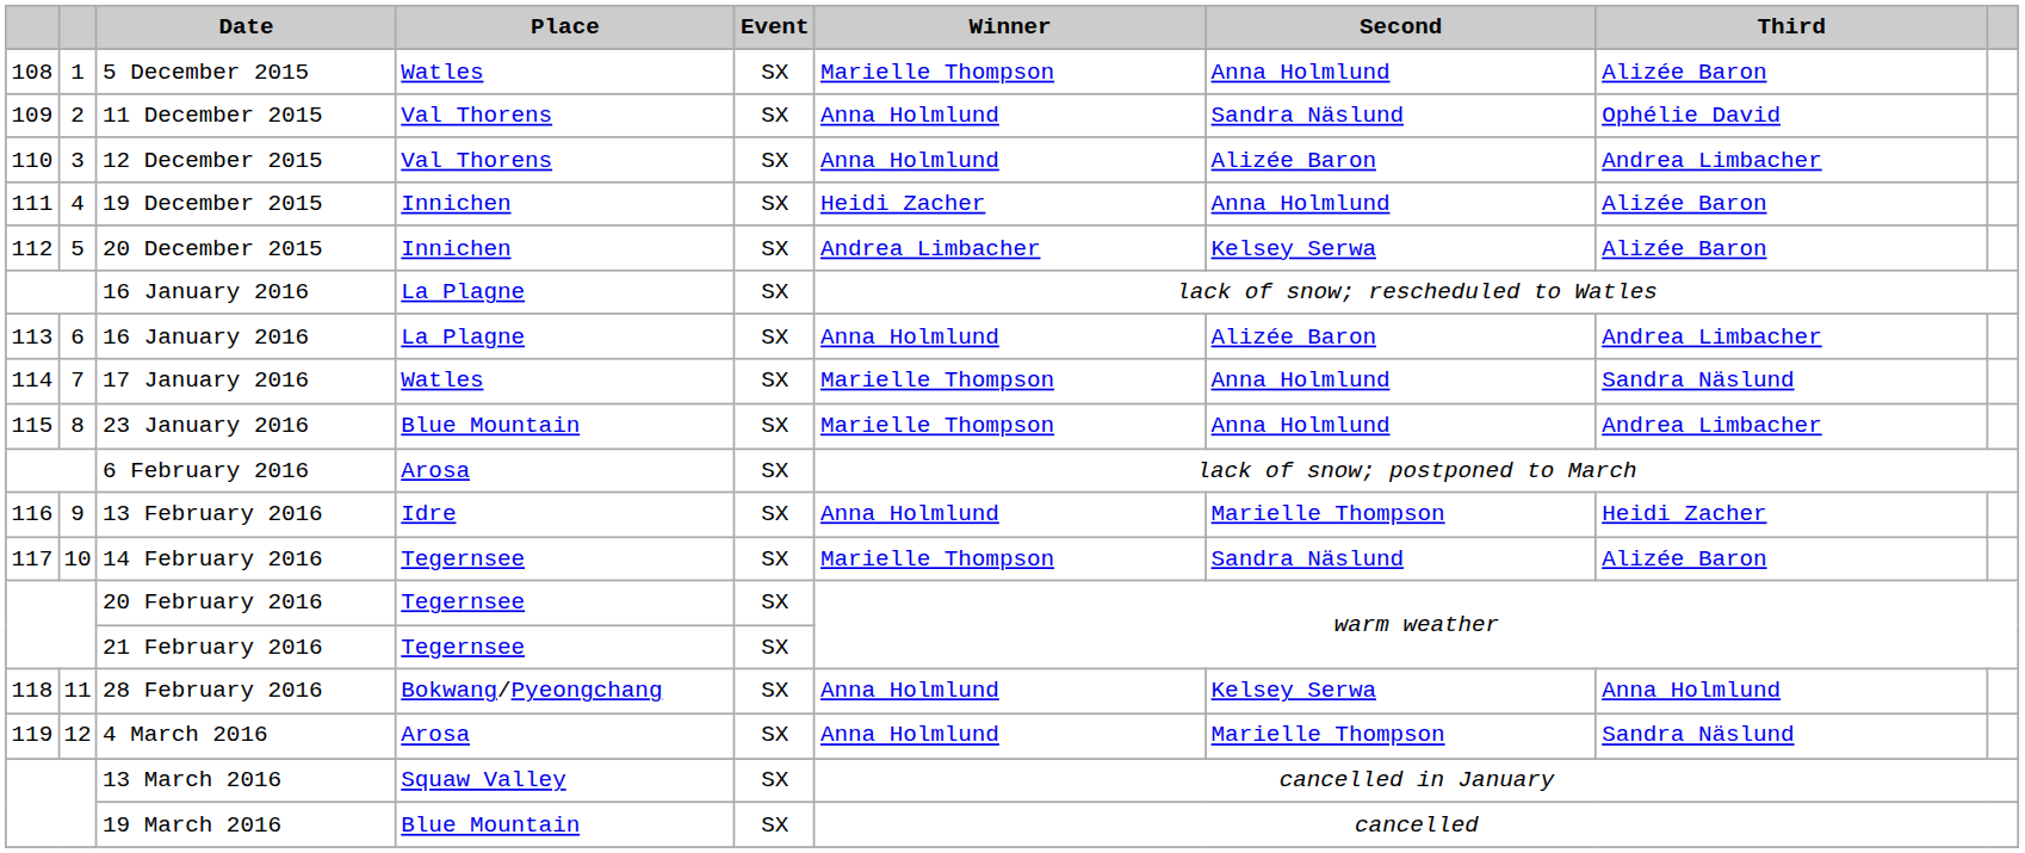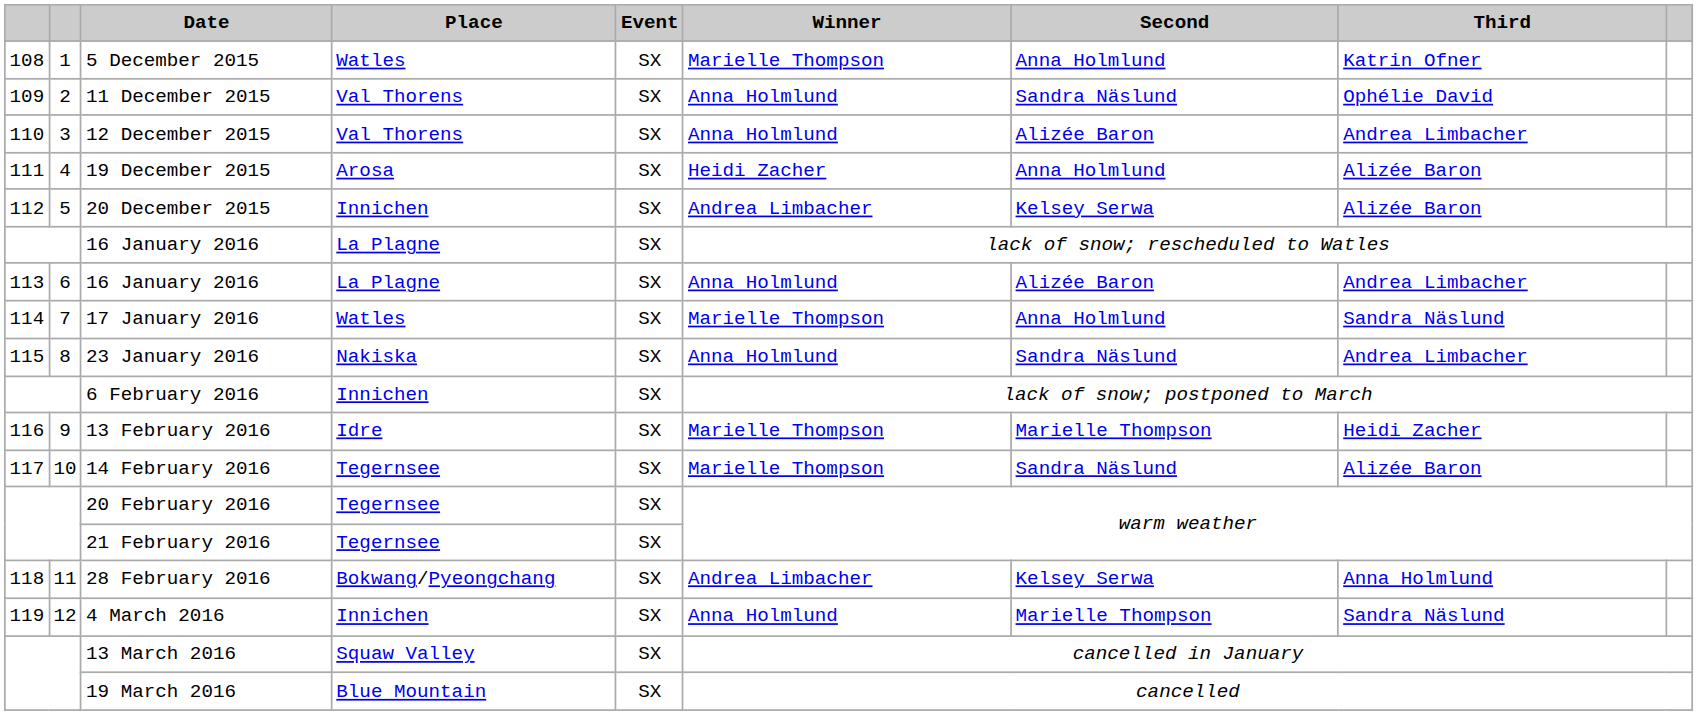5 December 2015 | Third: Alizée Baron -> Katrin Ofner
19 December 2015 | Place: Innichen -> Arosa
23 January 2016 | Place: Blue Mountain -> Nakiska
23 January 2016 | Winner: Marielle Thompson -> Anna Holmlund
23 January 2016 | Second: Anna Holmlund -> Sandra Näslund
6 February 2016 | Place: Arosa -> Innichen
13 February 2016 | Winner: Anna Holmlund -> Marielle Thompson
28 February 2016 | Winner: Anna Holmlund -> Andrea Limbacher
4 March 2016 | Place: Arosa -> Innichen
